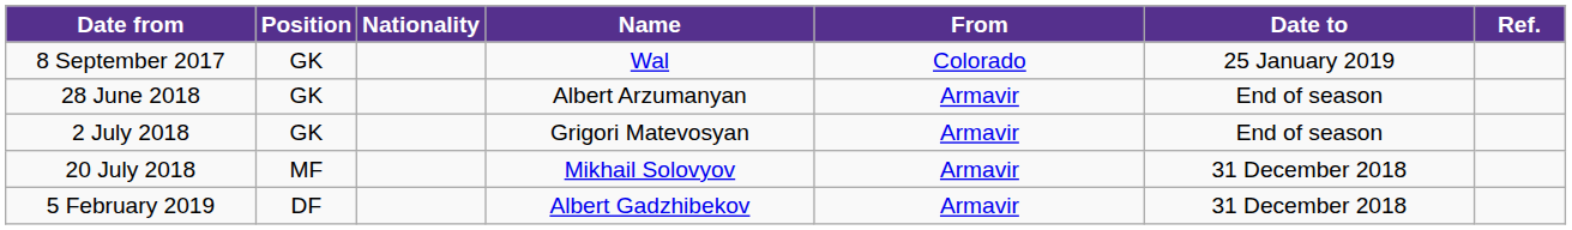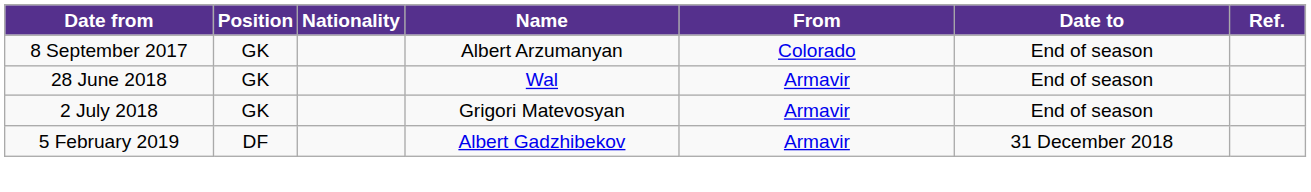8 September 2017 | Name: Wal -> Albert Arzumanyan
8 September 2017 | Date to: 25 January 2019 -> End of season
28 June 2018 | Name: Albert Arzumanyan -> Wal
- row: 20 July 2018 | MF | Mikhail Solovyov | Armavir | 31 December 2018
